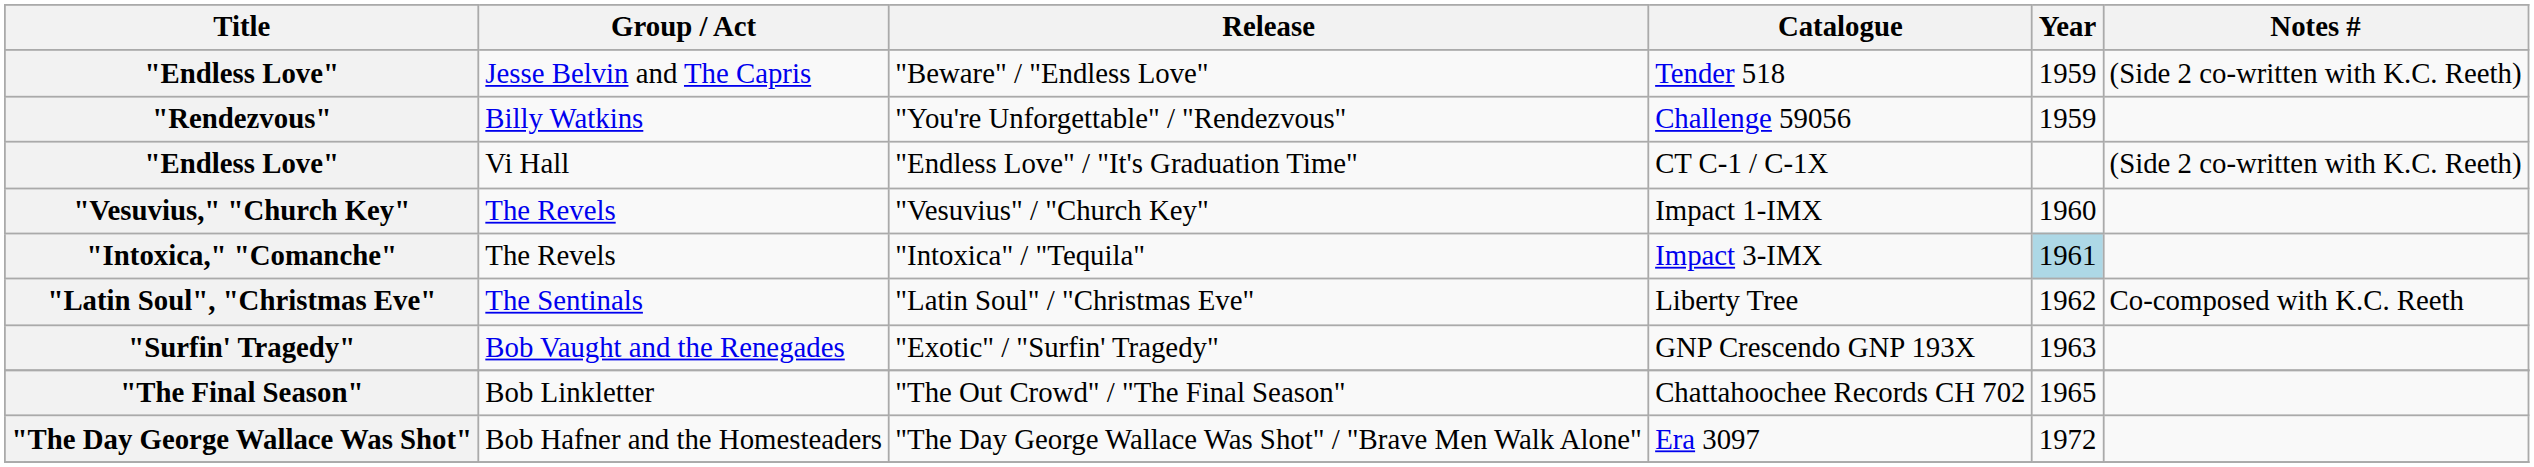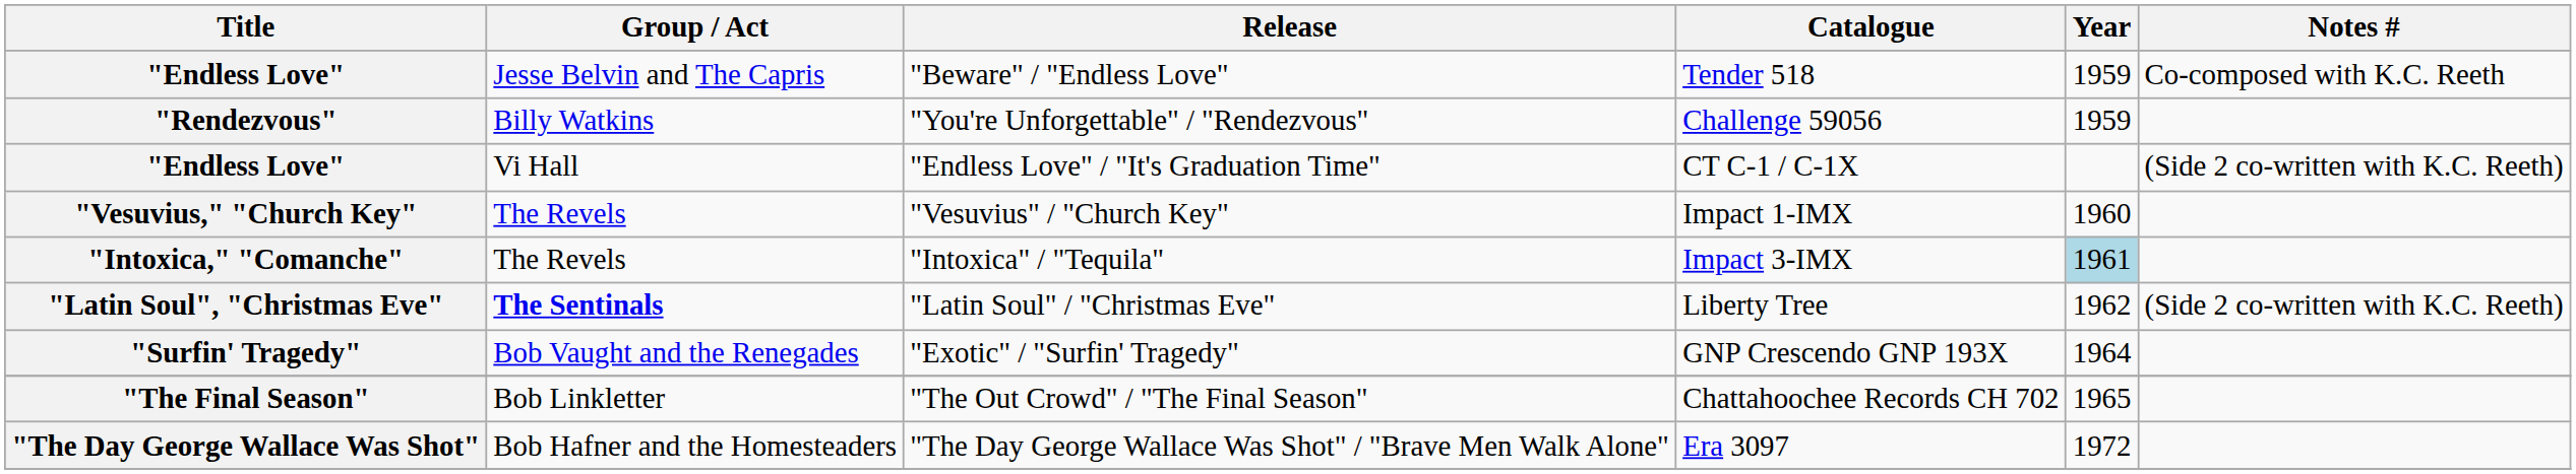"Beware" / "Endless Love" | Notes #: (Side 2 co-written with K.C. Reeth) -> Co-composed with K.C. Reeth
"Latin Soul" / "Christmas Eve" | Group / Act: normal -> bold
"Latin Soul" / "Christmas Eve" | Notes #: Co-composed with K.C. Reeth -> (Side 2 co-written with K.C. Reeth)
"Exotic" / "Surfin' Tragedy" | Year: 1963 -> 1964
